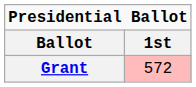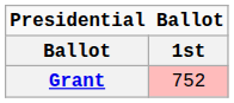Grant | 1st: 572 -> 752
